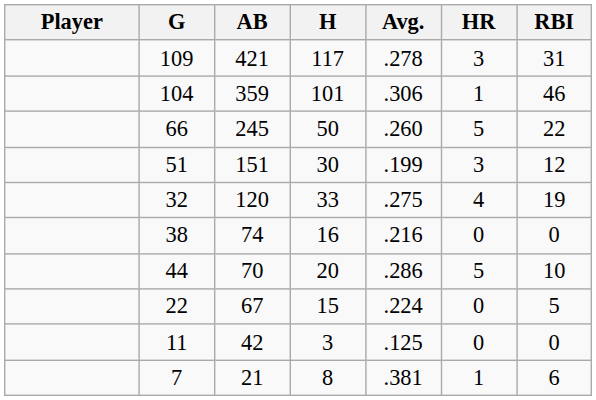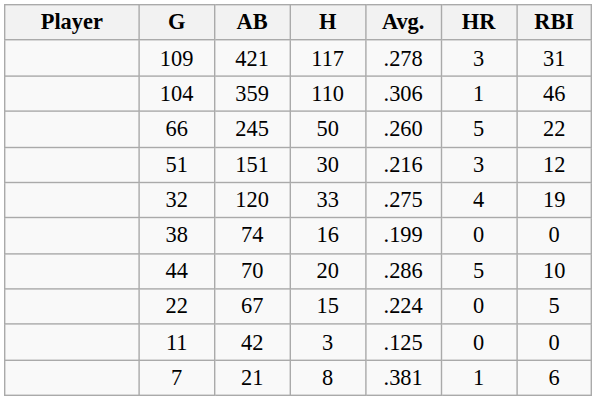104 | H: 101 -> 110
51 | Avg.: .199 -> .216
38 | Avg.: .216 -> .199
